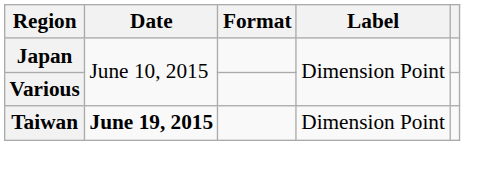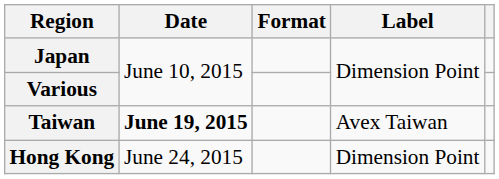Taiwan | Label: Dimension Point -> Avex Taiwan
+ row: Hong Kong | June 24, 2015 | Dimension Point
